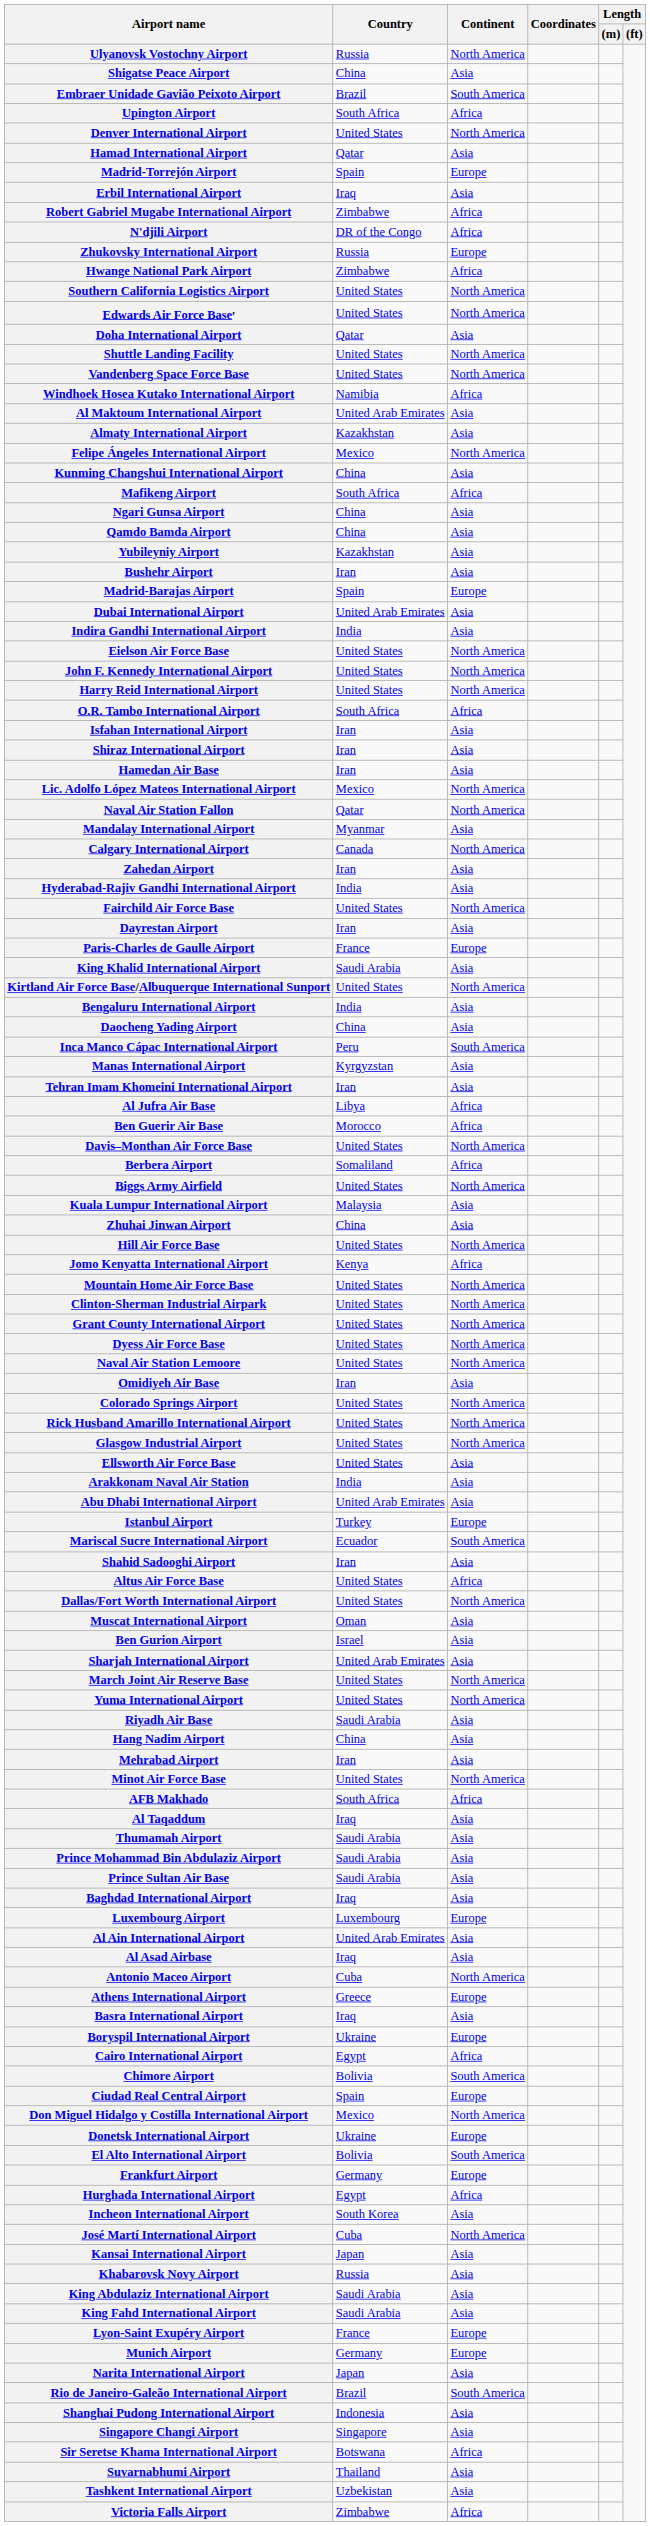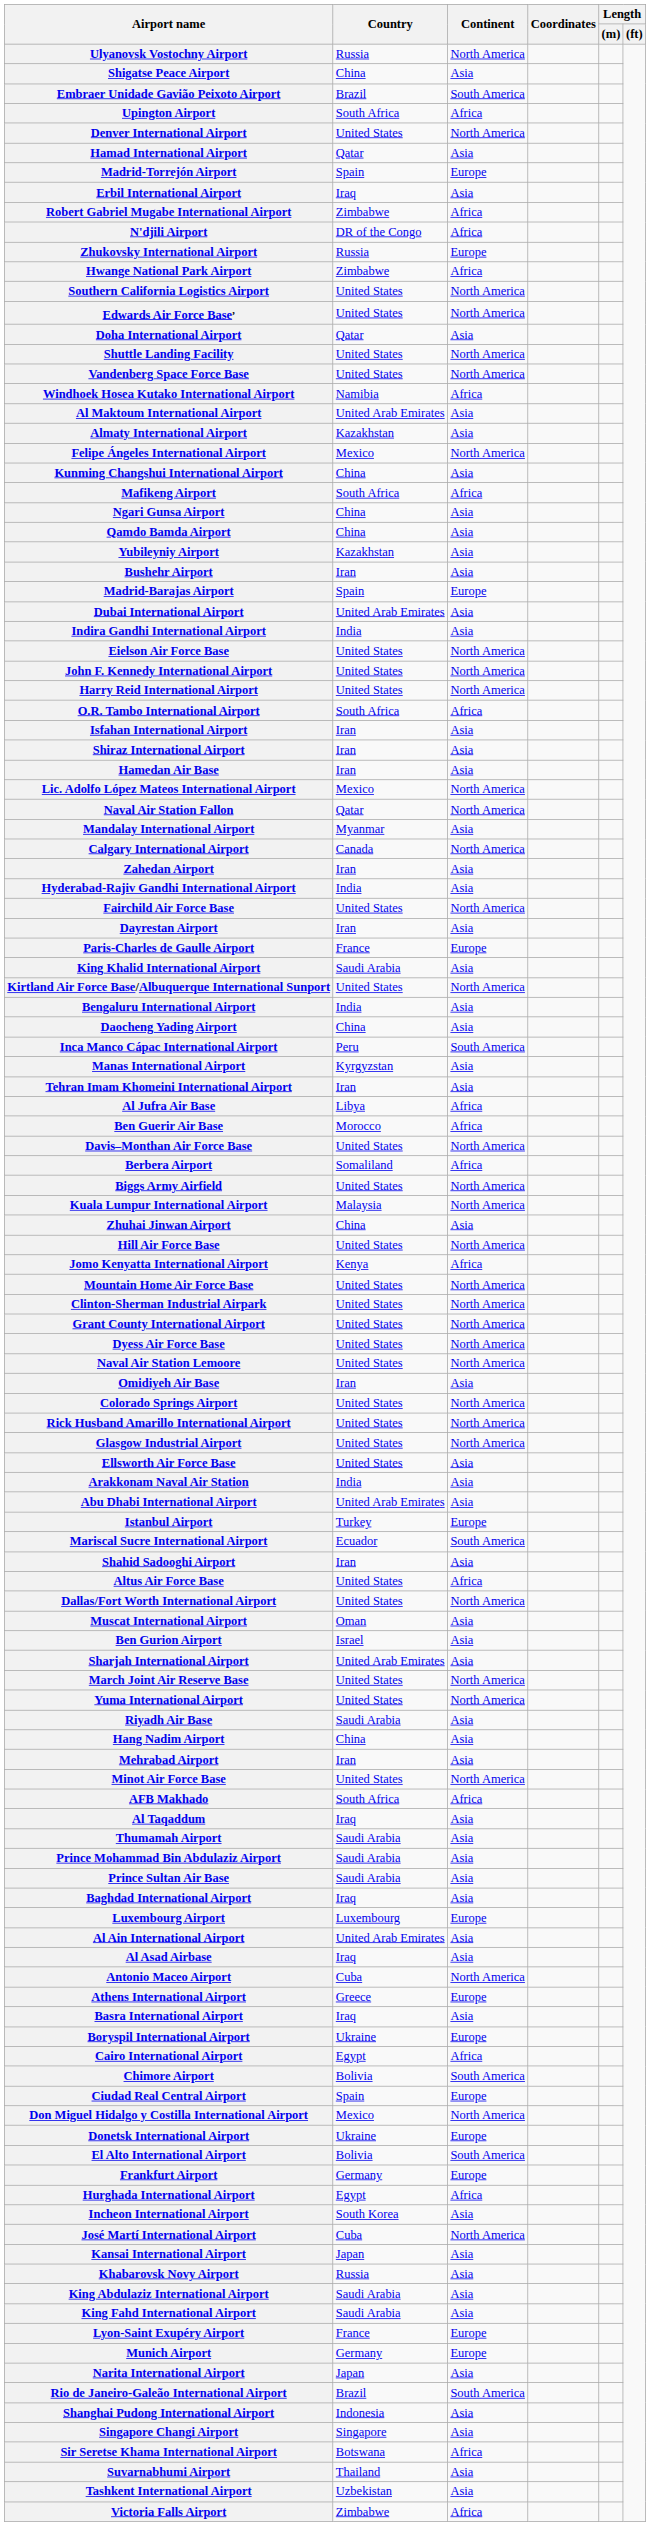Kuala Lumpur International Airport | Continent: Asia -> North America
